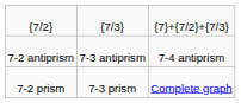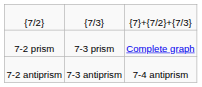rows swapped: 7-2 prism <-> 7-2 antiprism
